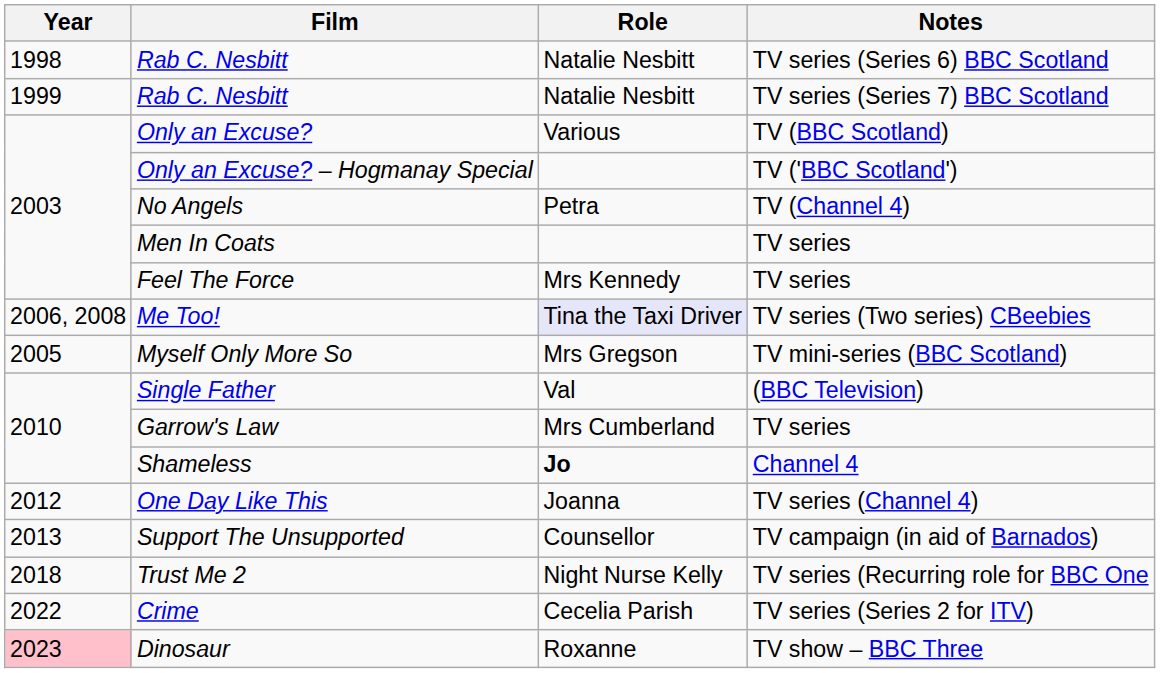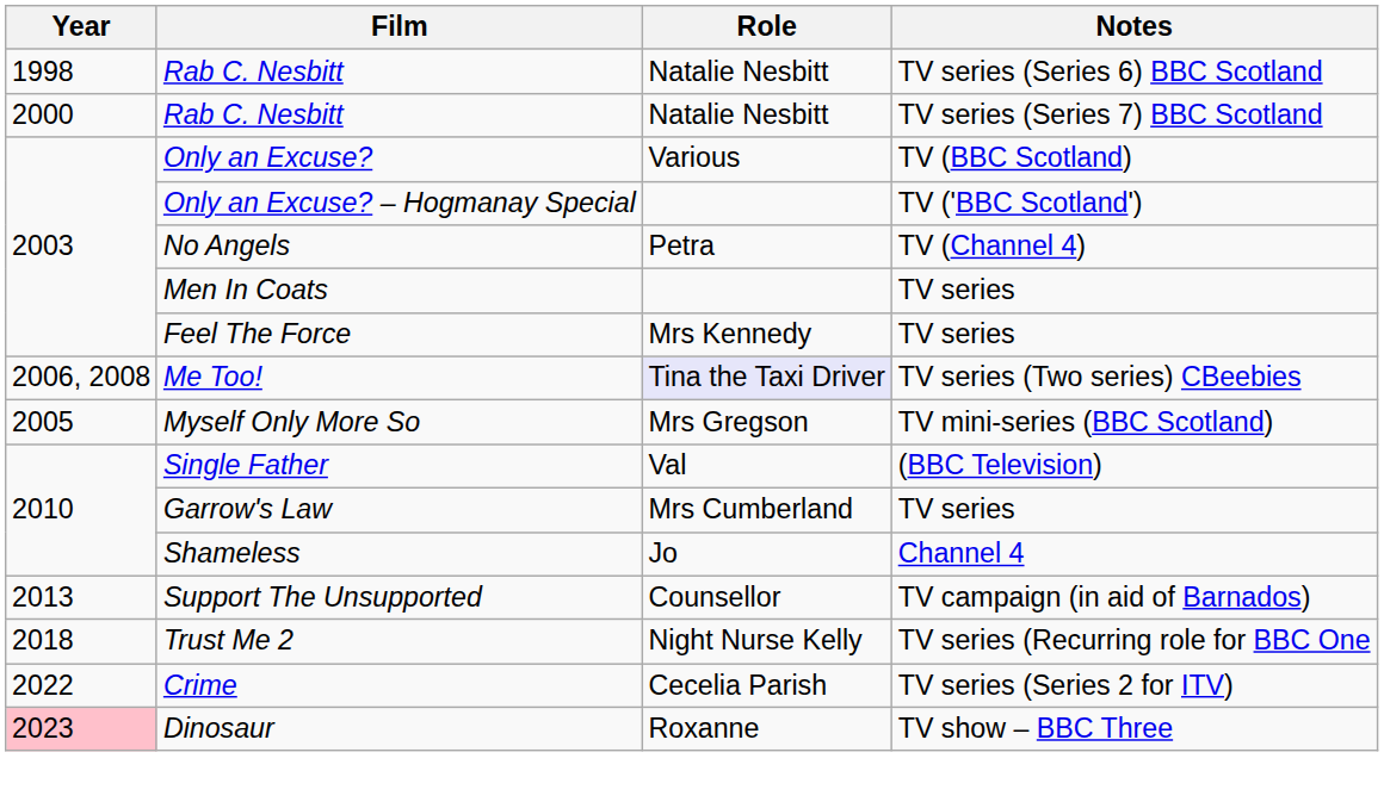Rab C. Nesbitt / TV series (Series 7) BBC Scotland | Year: 1999 -> 2000
Shameless | Role: bold -> normal
- row: 2012 | One Day Like This | Joanna | TV series (Channel 4)
